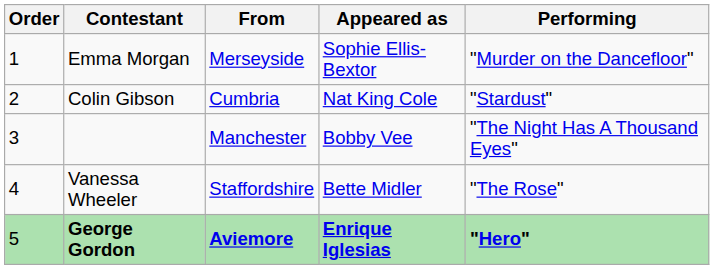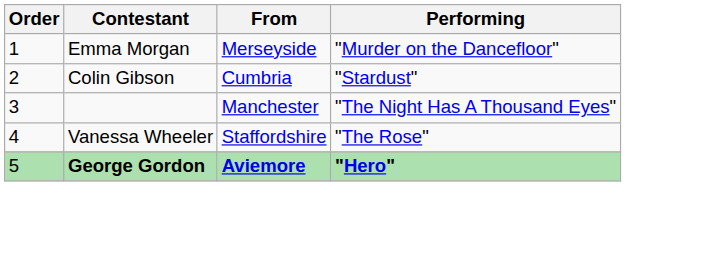- column: Appeared as | Sophie Ellis-Bextor | Nat King Cole | Bobby Vee | Bette Midler | Enrique Iglesias
